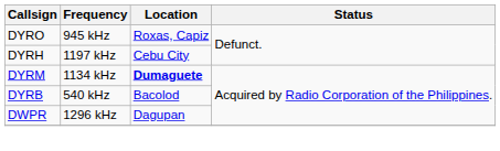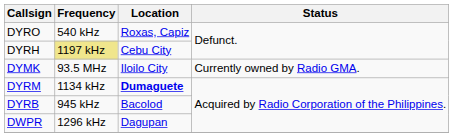DYRO | Frequency: 945 kHz -> 540 kHz
DYRH | Frequency: no background -> khaki background
+ row: DYMK | 93.5 MHz | Iloilo City | Currently owned by Radio GMA.
DYRB | Frequency: 540 kHz -> 945 kHz
